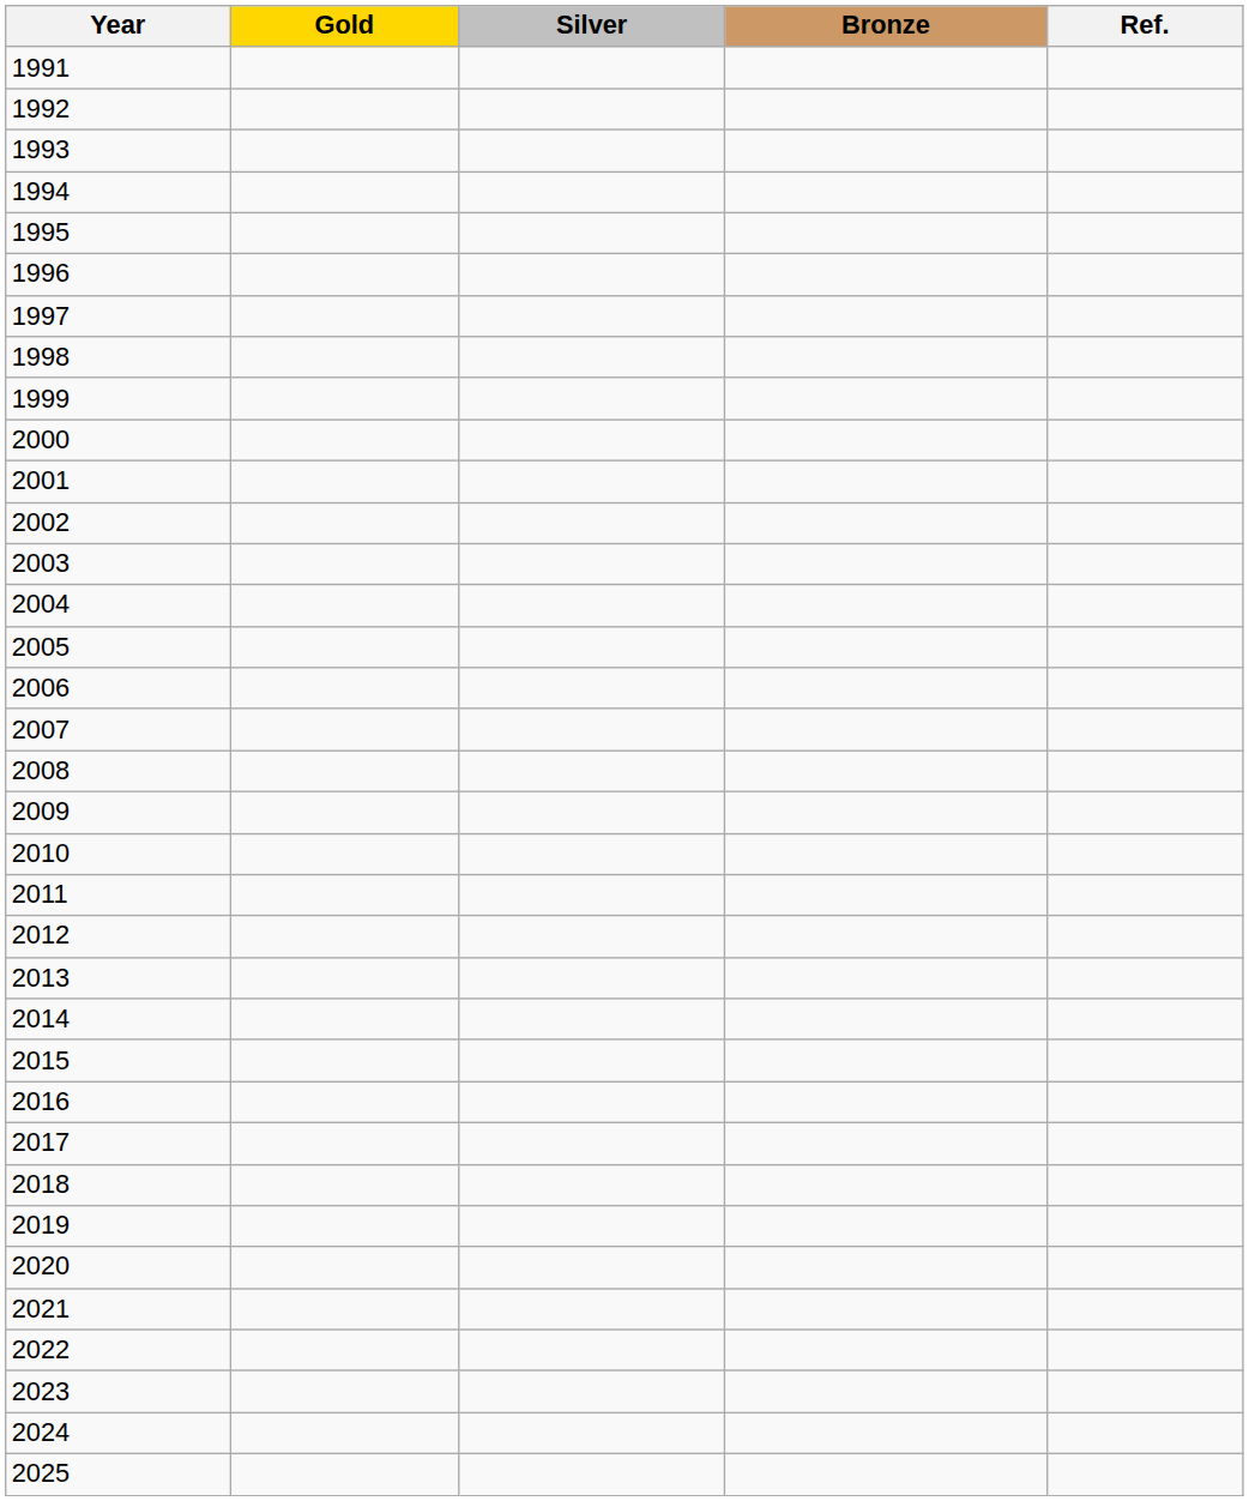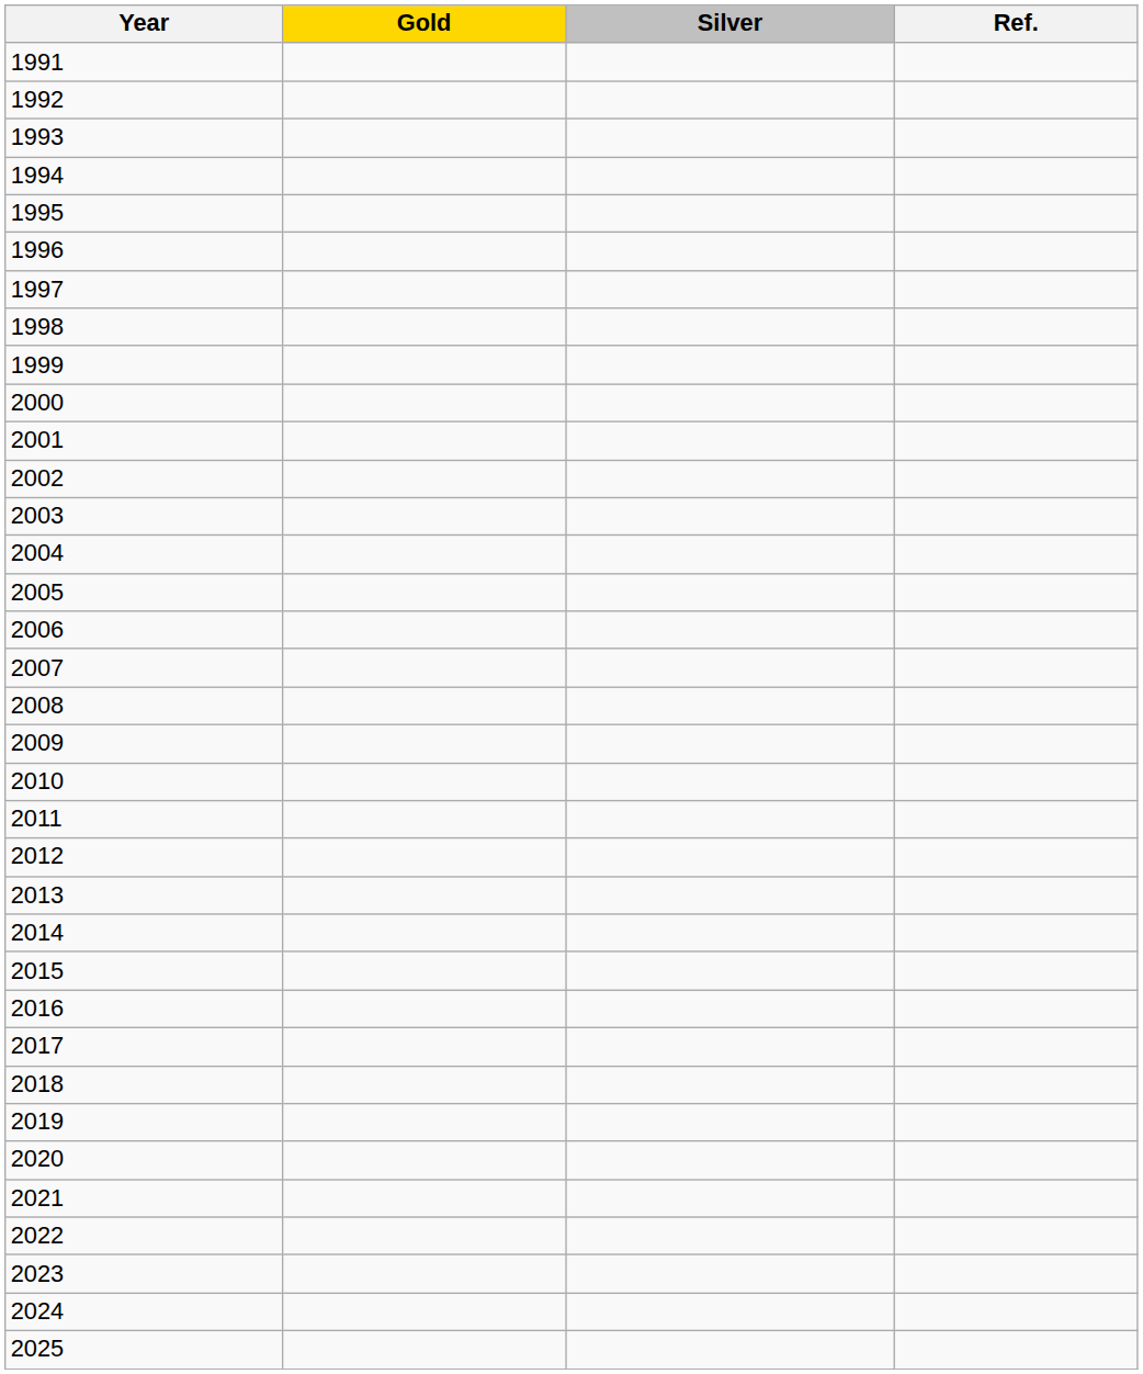- column: Bronze
